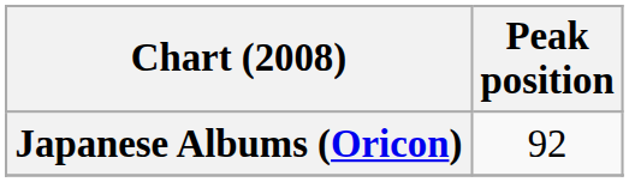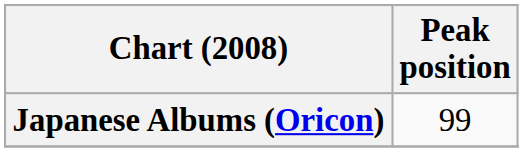Japanese Albums (Oricon) | Peak position: 92 -> 99
